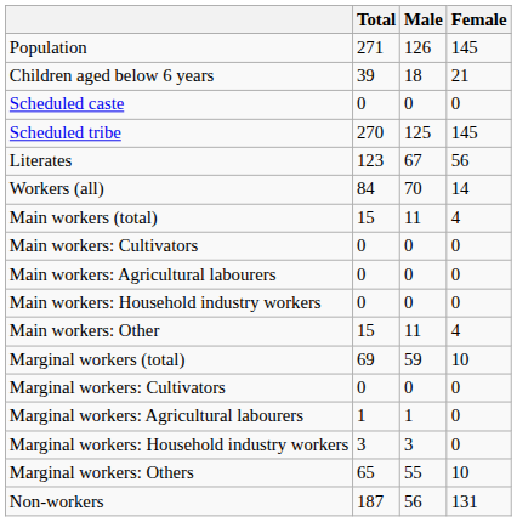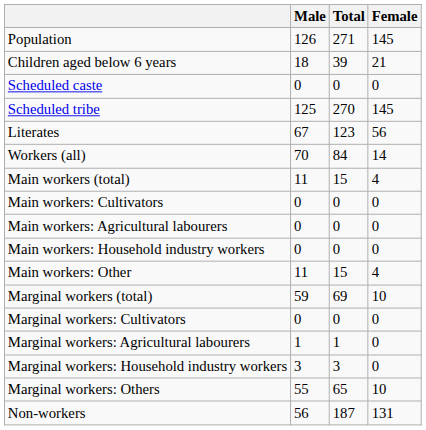columns swapped: Total <-> Male
